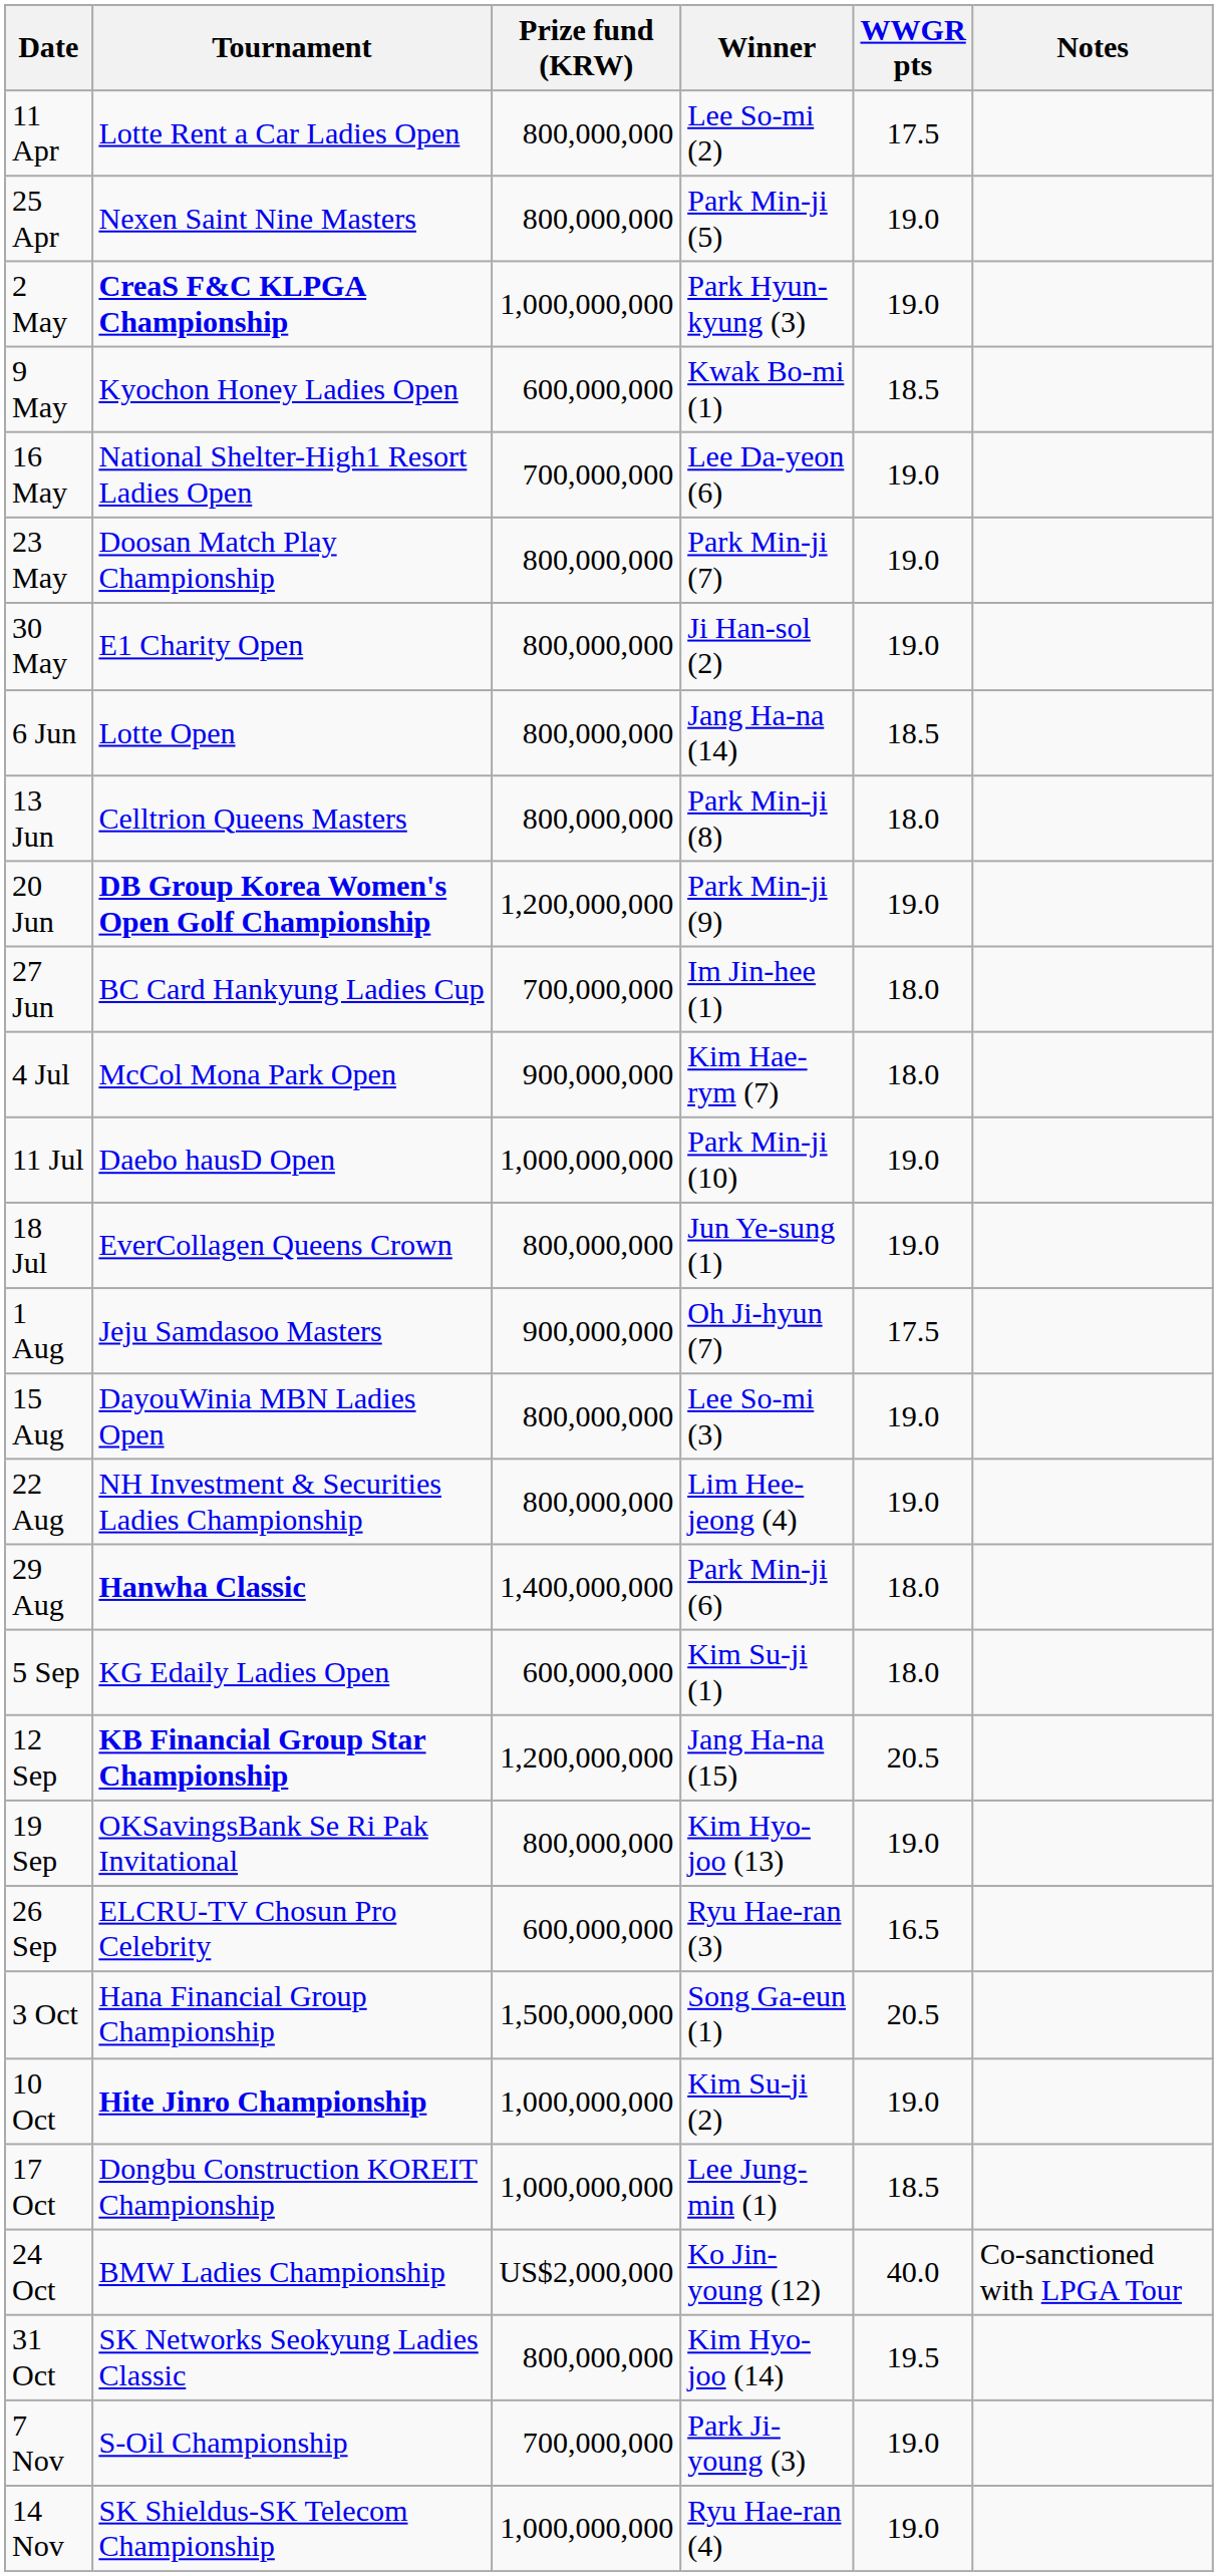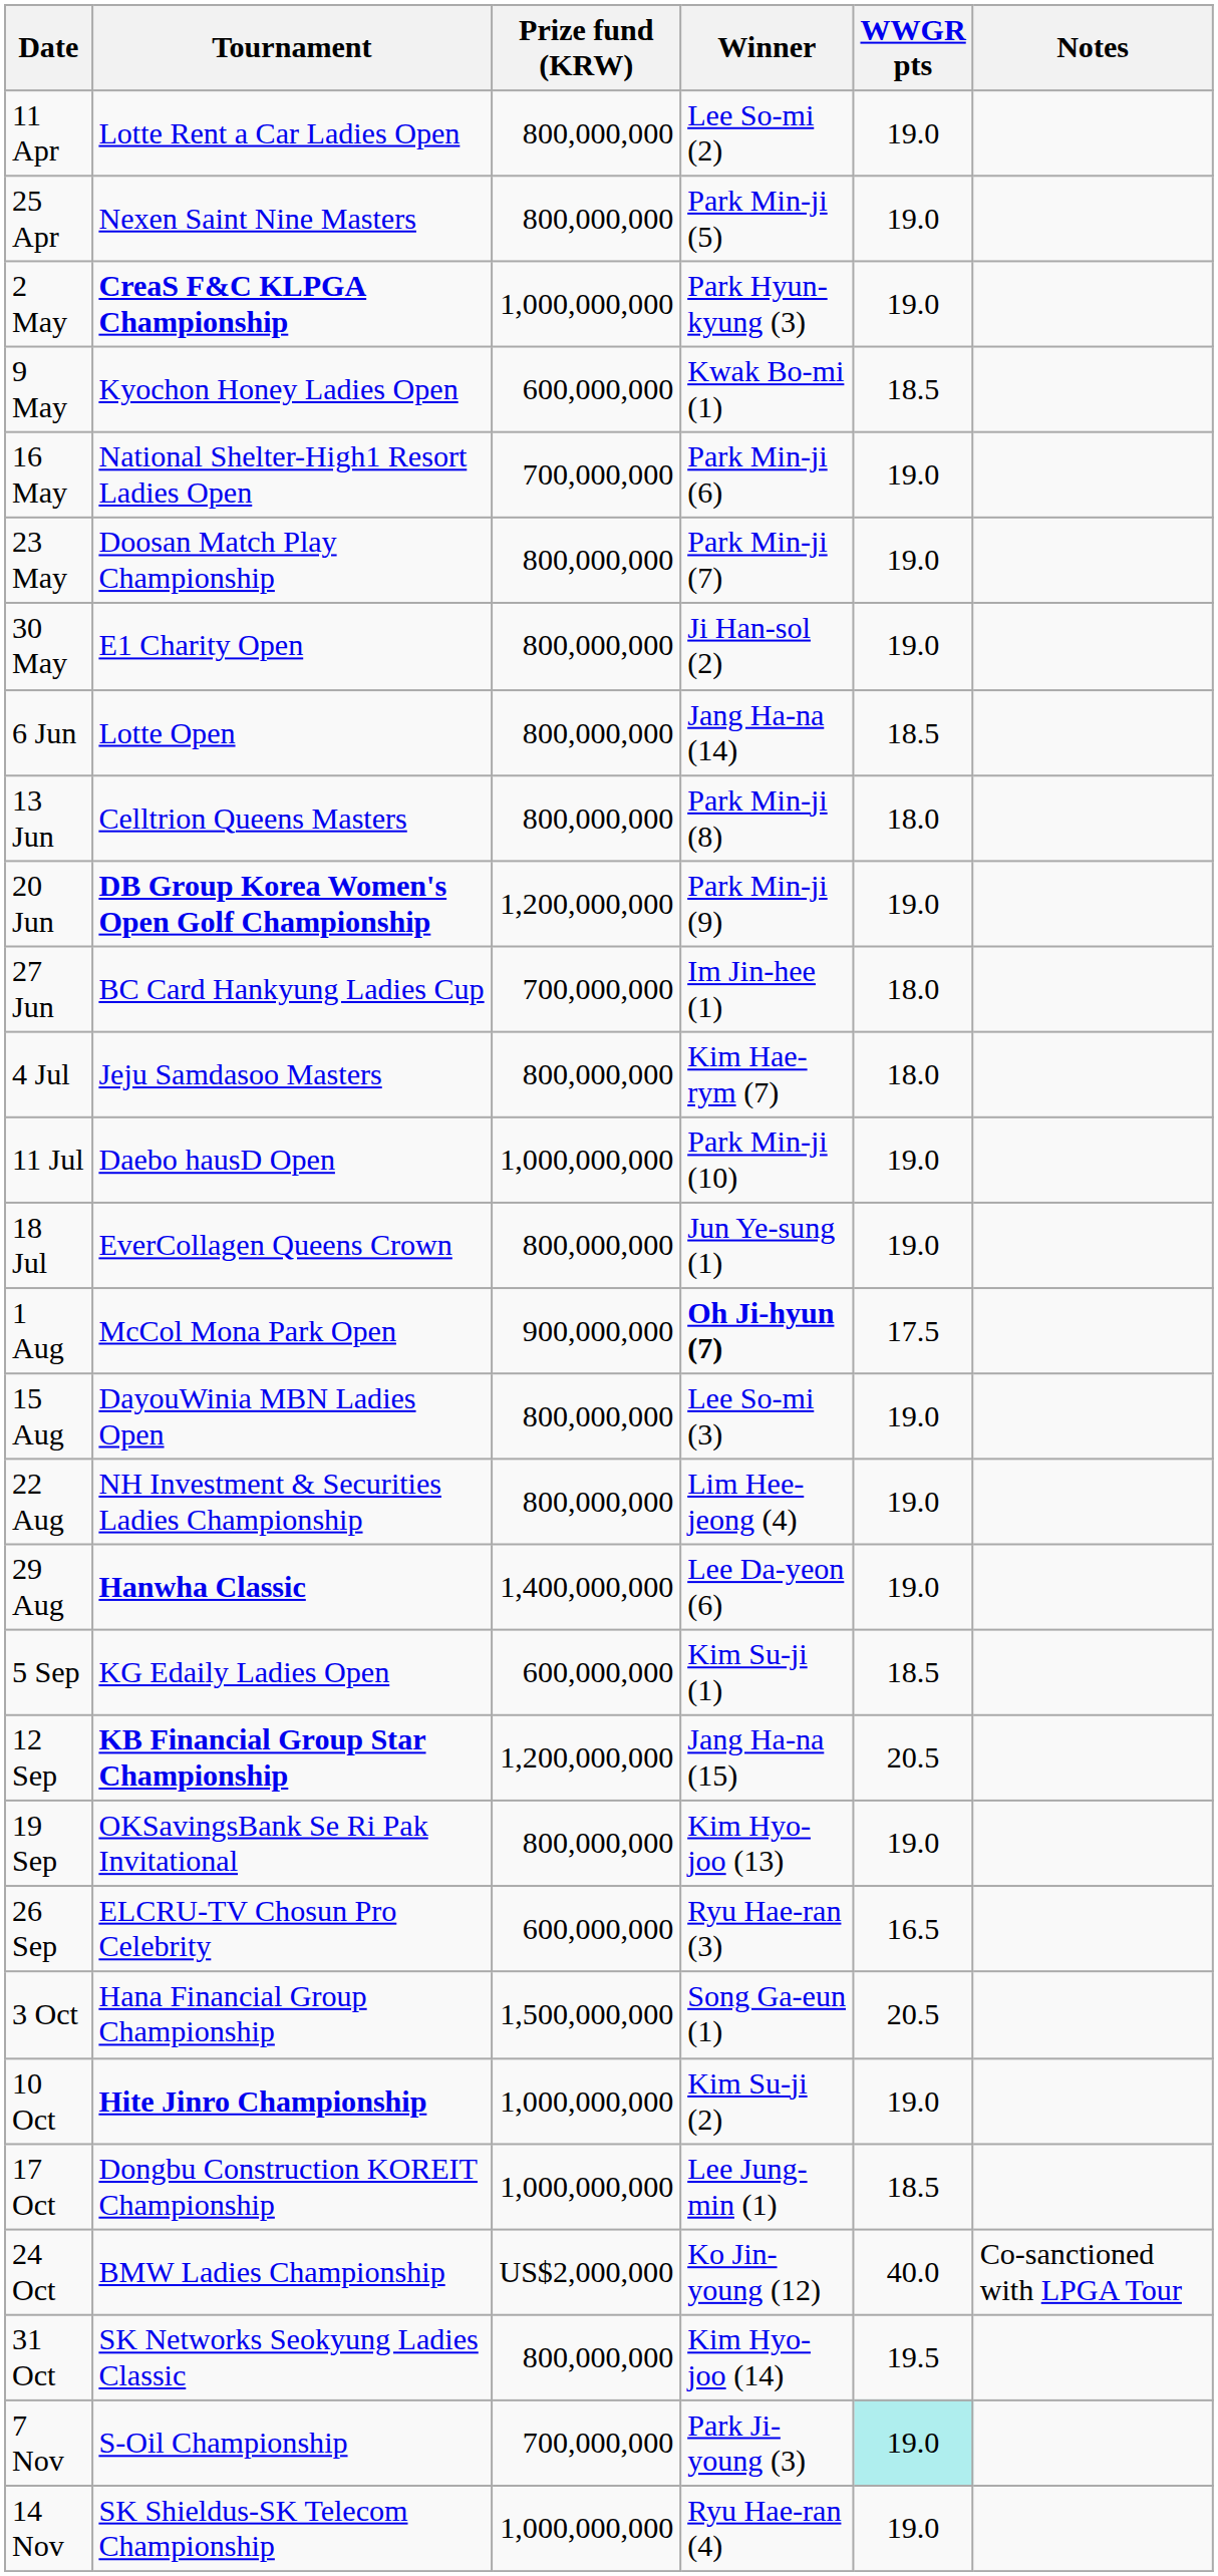11 Apr | WWGR pts: 17.5 -> 19.0
16 May | Winner: Lee Da-yeon (6) -> Park Min-ji (6)
4 Jul | Tournament: McCol Mona Park Open -> Jeju Samdasoo Masters
4 Jul | Prize fund (KRW): 900,000,000 -> 800,000,000
1 Aug | Tournament: Jeju Samdasoo Masters -> McCol Mona Park Open
1 Aug | Winner: normal -> bold
29 Aug | Winner: Park Min-ji (6) -> Lee Da-yeon (6)
29 Aug | WWGR pts: 18.0 -> 19.0
5 Sep | WWGR pts: 18.0 -> 18.5
7 Nov | WWGR pts: no background -> paleturquoise background
